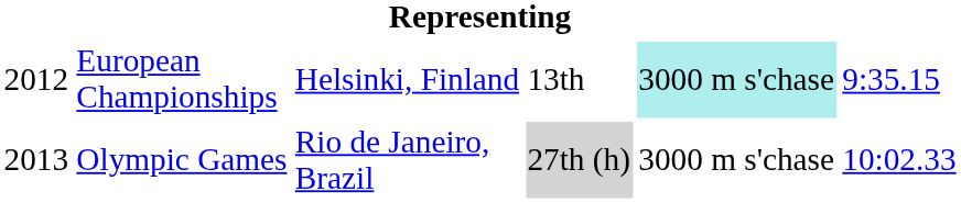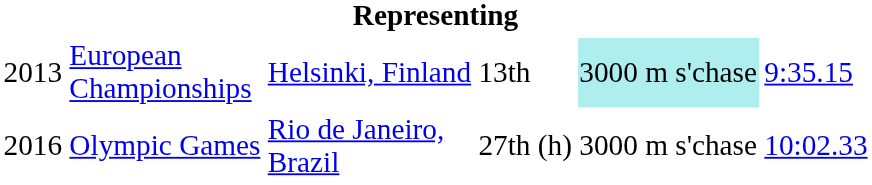European Championships | column 1: 2012 -> 2013
Olympic Games | column 1: 2013 -> 2016
Olympic Games | column 4: lightgrey background -> no background
